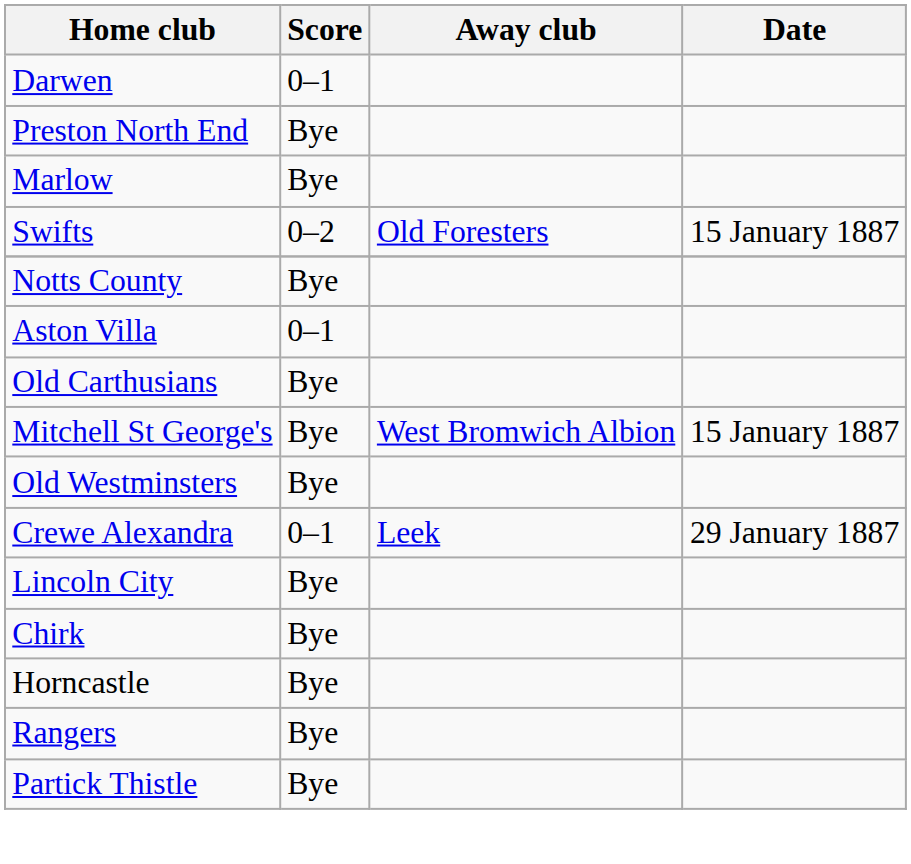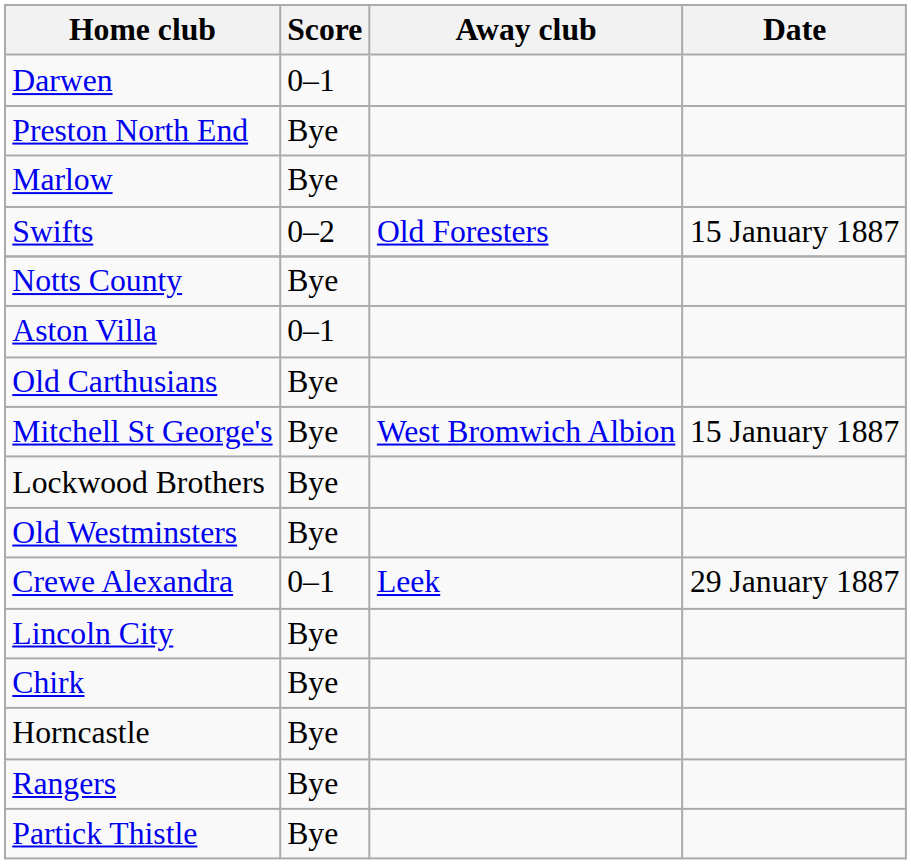+ row: Lockwood Brothers | Bye
